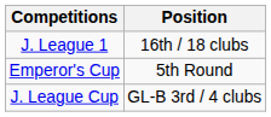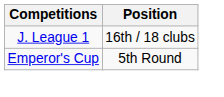- row: J. League Cup | GL-B 3rd / 4 clubs
